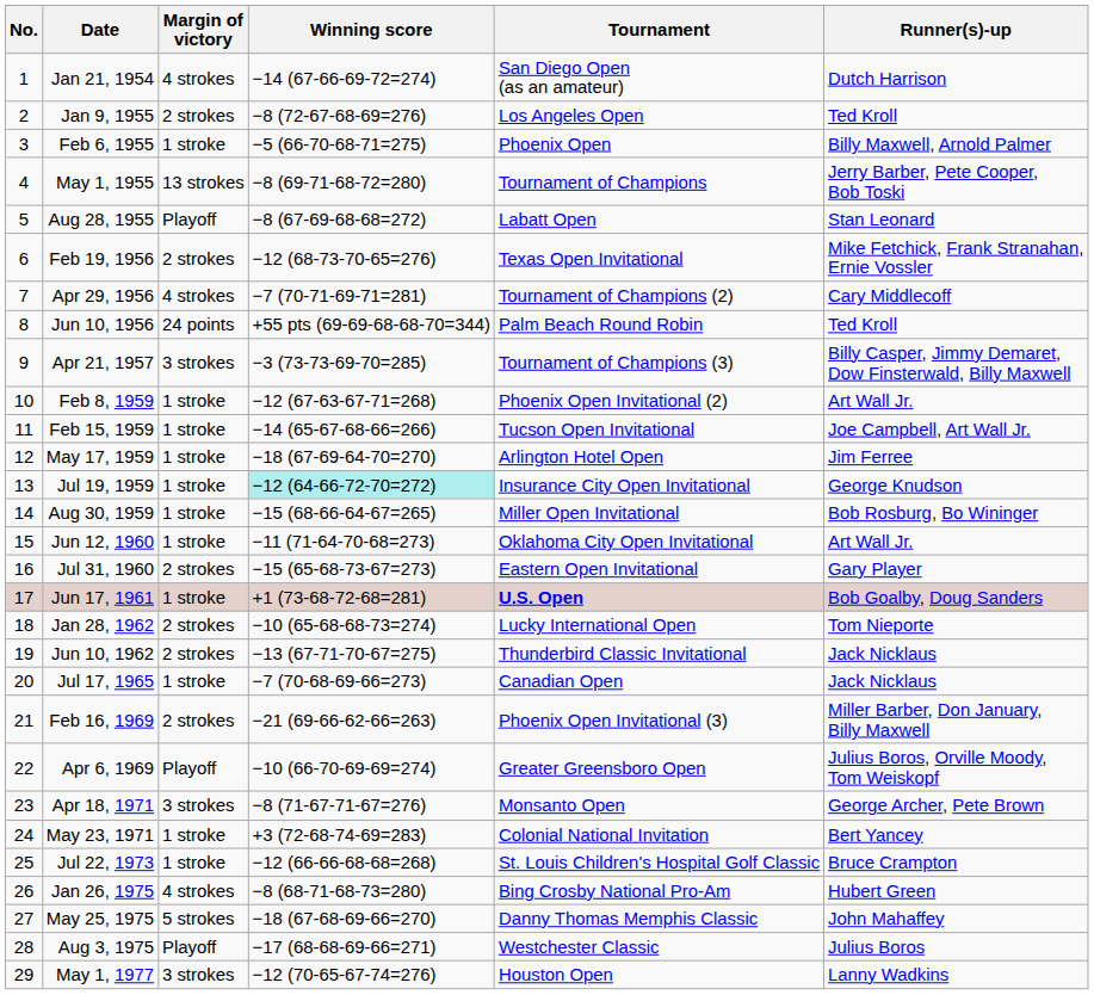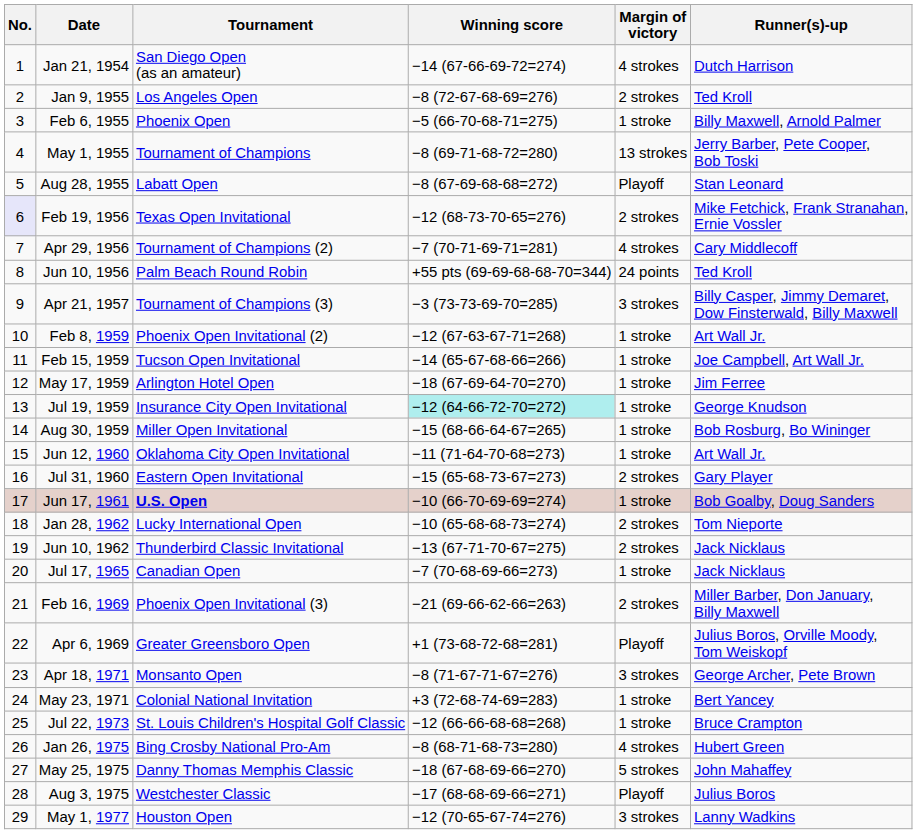columns swapped: Tournament <-> Margin of victory
Feb 19, 1956 | No.: no background -> lavender background
Jun 17, 1961 | Winning score: +1 (73-68-72-68=281) -> −10 (66-70-69-69=274)
Apr 6, 1969 | Winning score: −10 (66-70-69-69=274) -> +1 (73-68-72-68=281)
